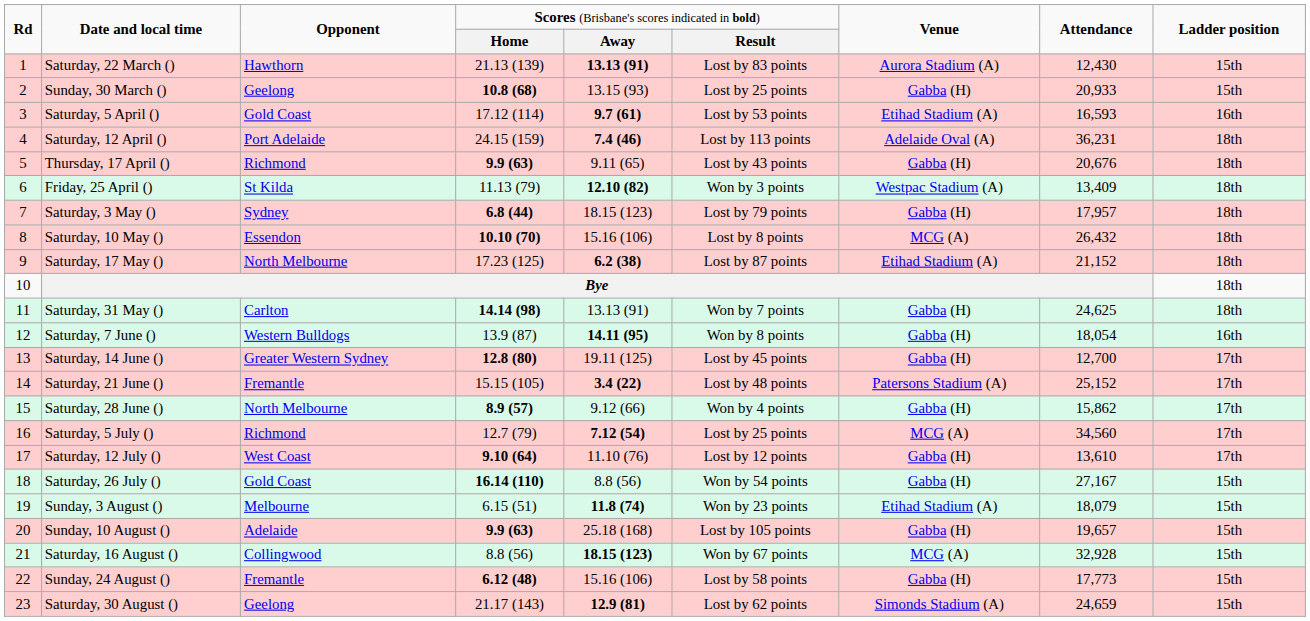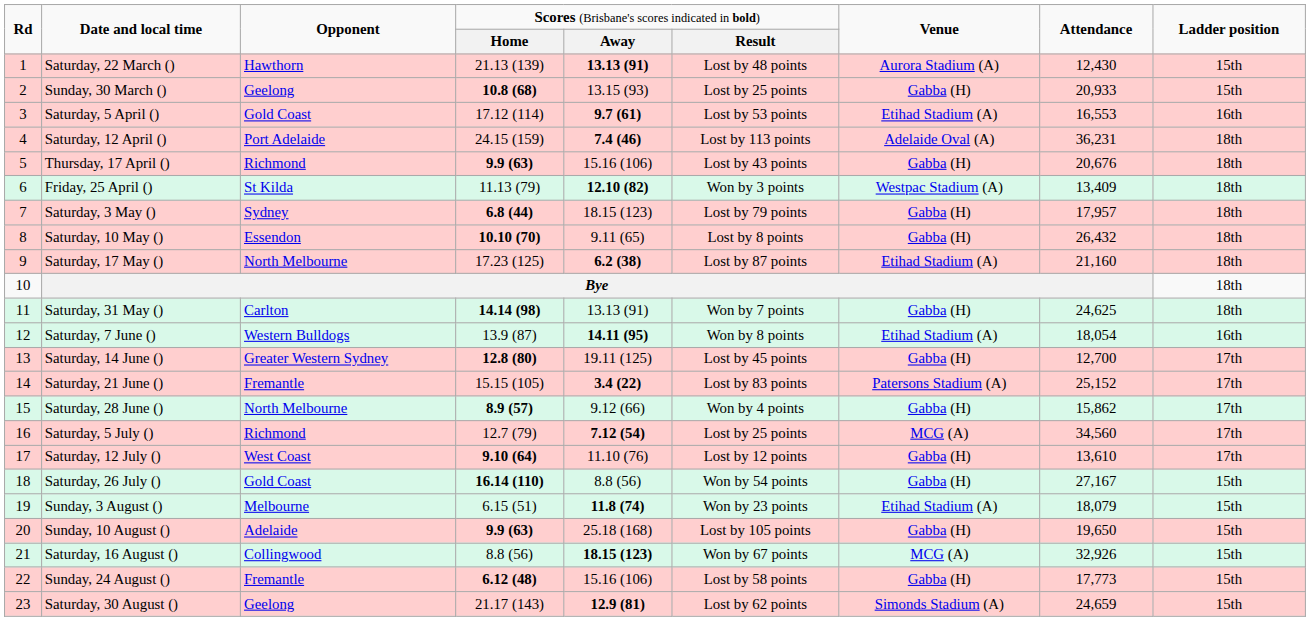Saturday, 22 March () | column 6: Lost by 83 points -> Lost by 48 points
Saturday, 5 April () | column 8: 16,593 -> 16,553
Thursday, 17 April () | column 5: 9.11 (65) -> 15.16 (106)
Saturday, 10 May () | column 5: 15.16 (106) -> 9.11 (65)
Saturday, 10 May () | column 7: MCG (A) -> Gabba (H)
Saturday, 17 May () | column 8: 21,152 -> 21,160
Saturday, 7 June () | column 7: Gabba (H) -> Etihad Stadium (A)
Saturday, 21 June () | column 6: Lost by 48 points -> Lost by 83 points
Sunday, 10 August () | column 8: 19,657 -> 19,650
Saturday, 16 August () | column 8: 32,928 -> 32,926
